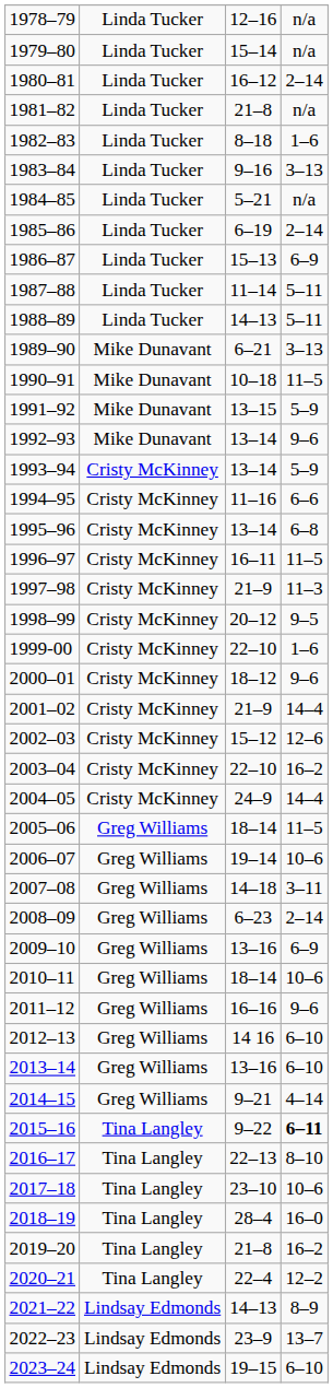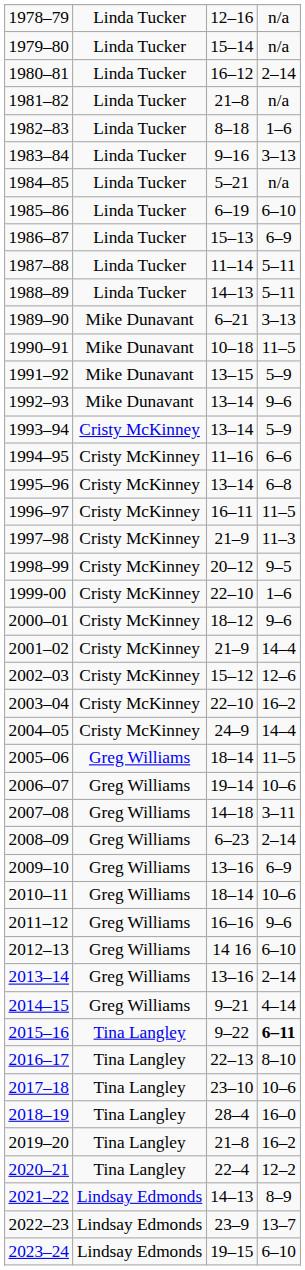1985–86 | column 4: 2–14 -> 6–10
2013–14 | column 4: 6–10 -> 2–14
